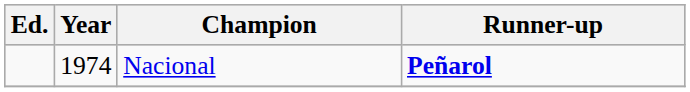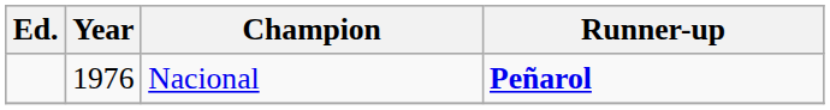Nacional | Year: 1974 -> 1976
